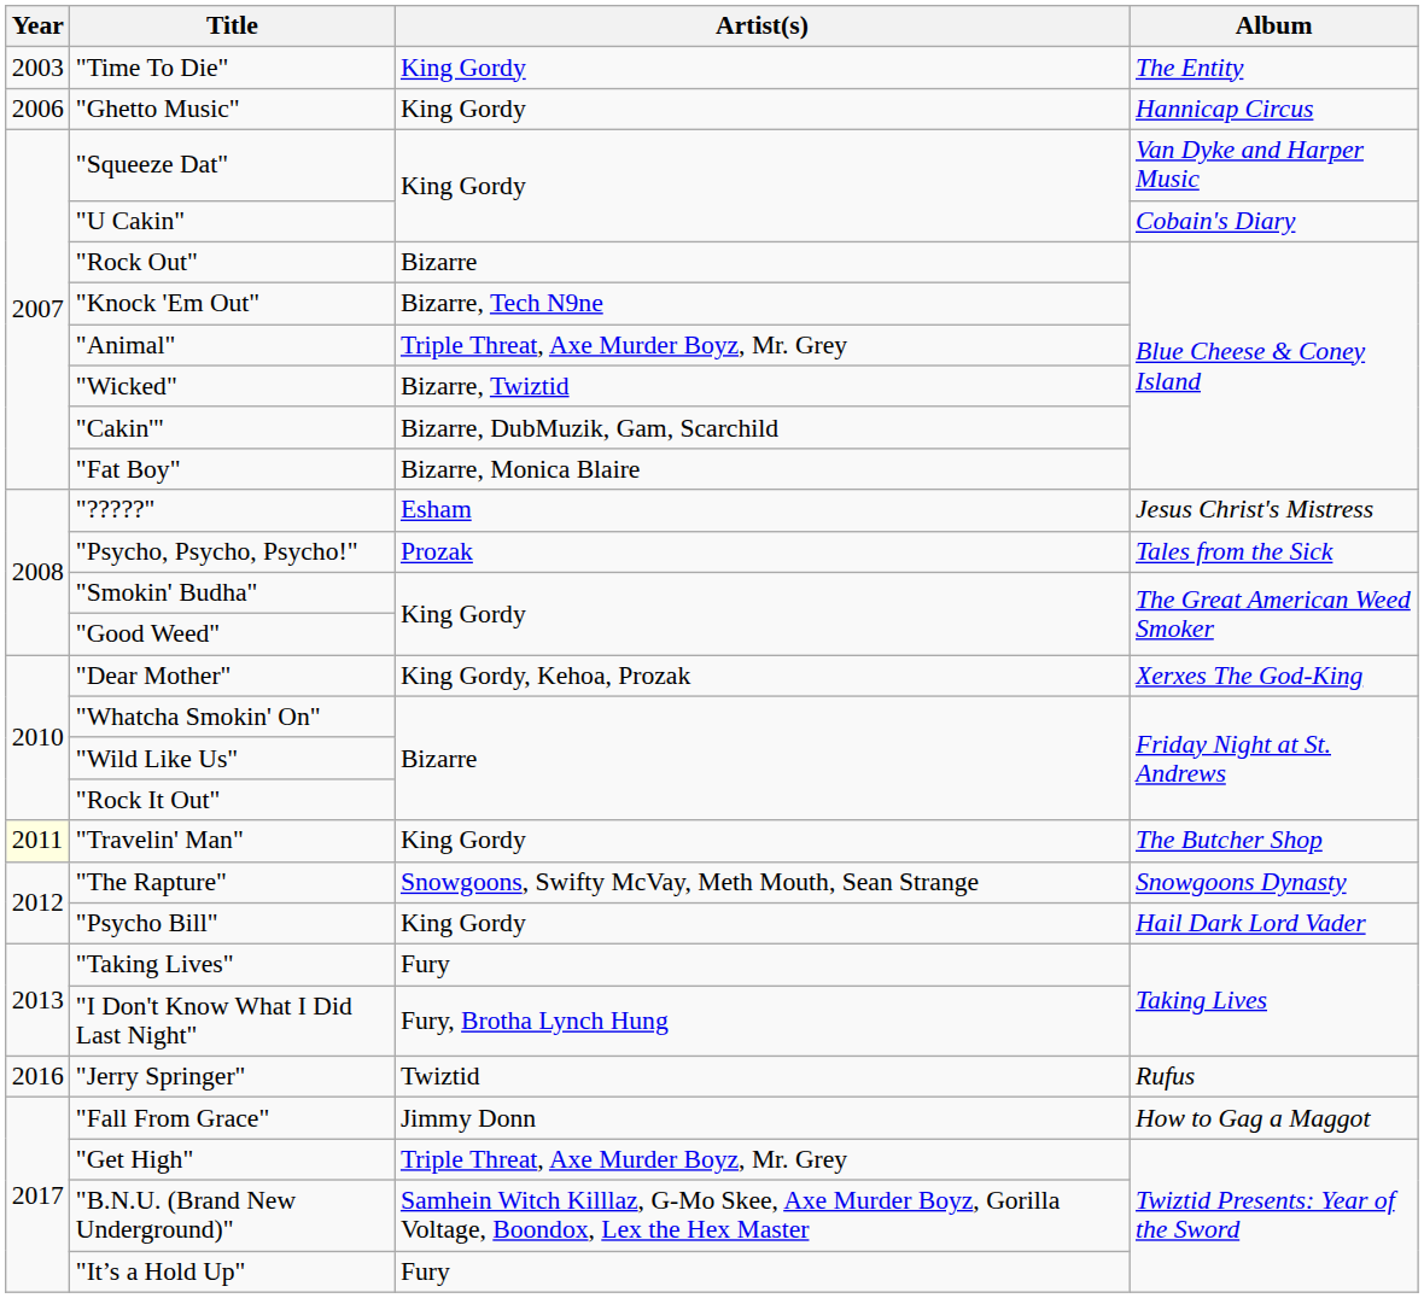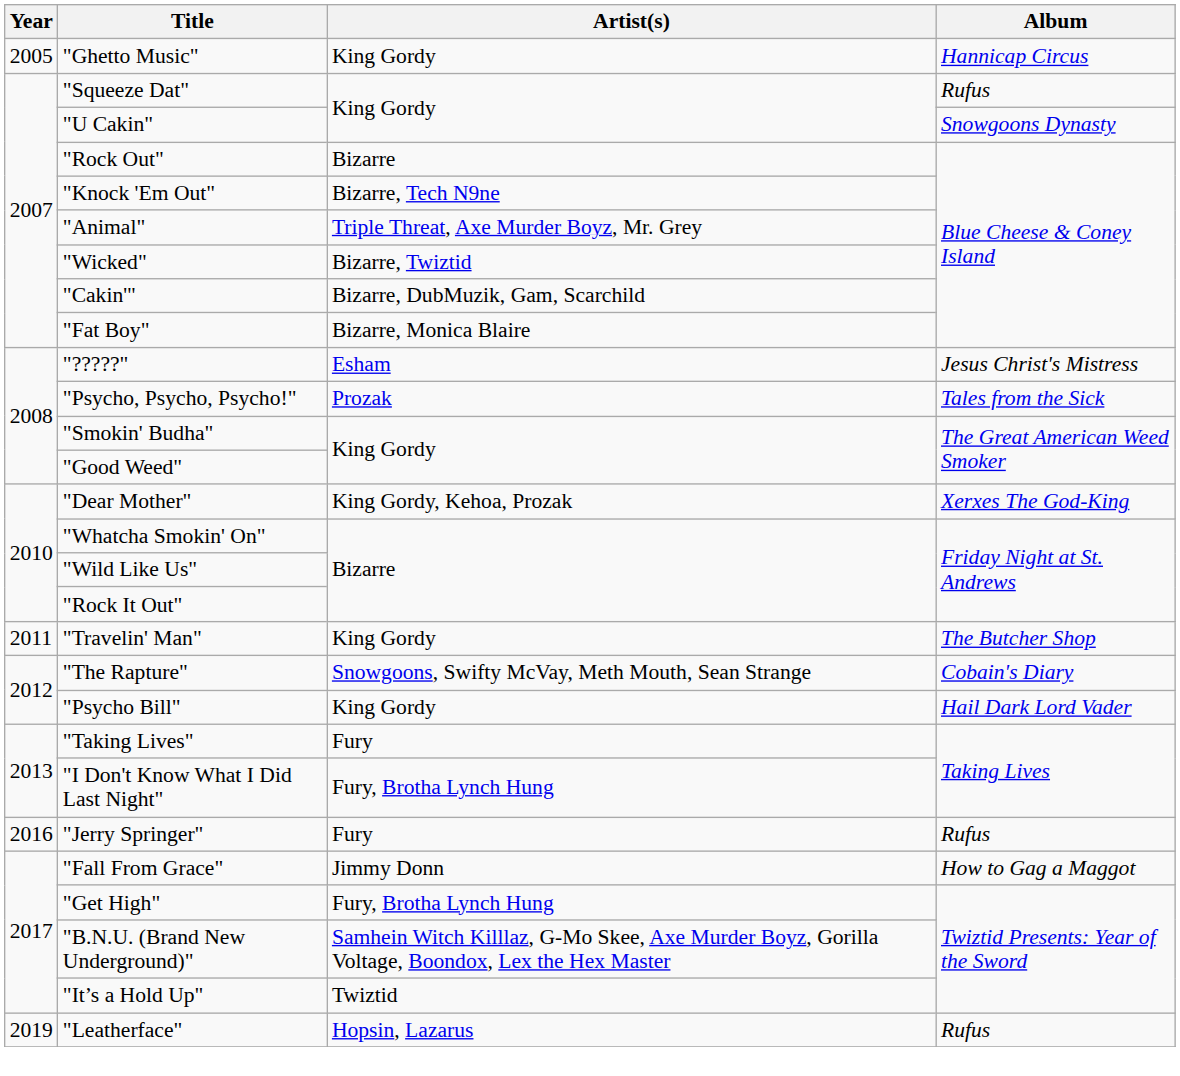- row: 2003 | "Time To Die" | King Gordy | The Entity
"Ghetto Music" | Year: 2006 -> 2005
"Squeeze Dat" | Album: Van Dyke and Harper Music -> Rufus
"U Cakin" | Album: Cobain's Diary -> Snowgoons Dynasty
"Travelin' Man" | Year: lightyellow background -> no background
"The Rapture" | Album: Snowgoons Dynasty -> Cobain's Diary
"Jerry Springer" | Artist(s): Twiztid -> Fury
"Get High" | Artist(s): Triple Threat, Axe Murder Boyz, Mr. Grey -> Fury, Brotha Lynch Hung
"It’s a Hold Up" | Artist(s): Fury -> Twiztid
+ row: 2019 | "Leatherface" | Hopsin, Lazarus | Rufus
